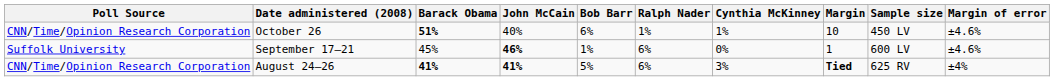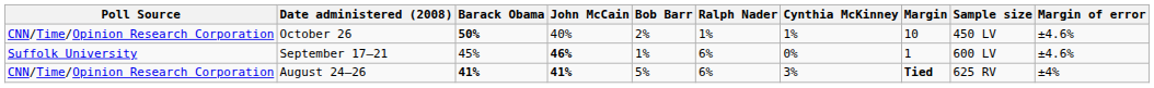October 26 | Barack Obama: 51% -> 50%
October 26 | Bob Barr: 6% -> 2%
